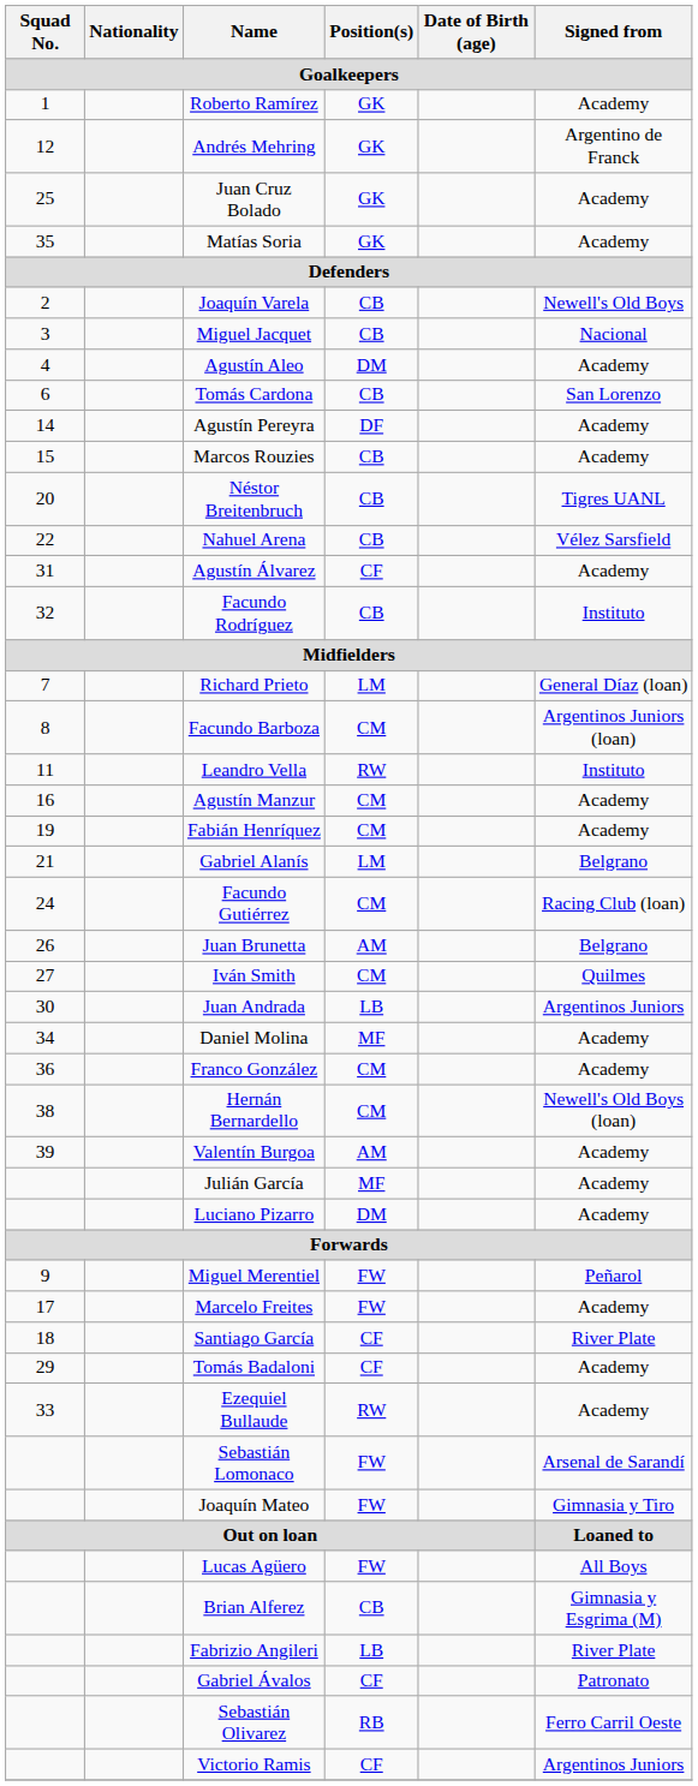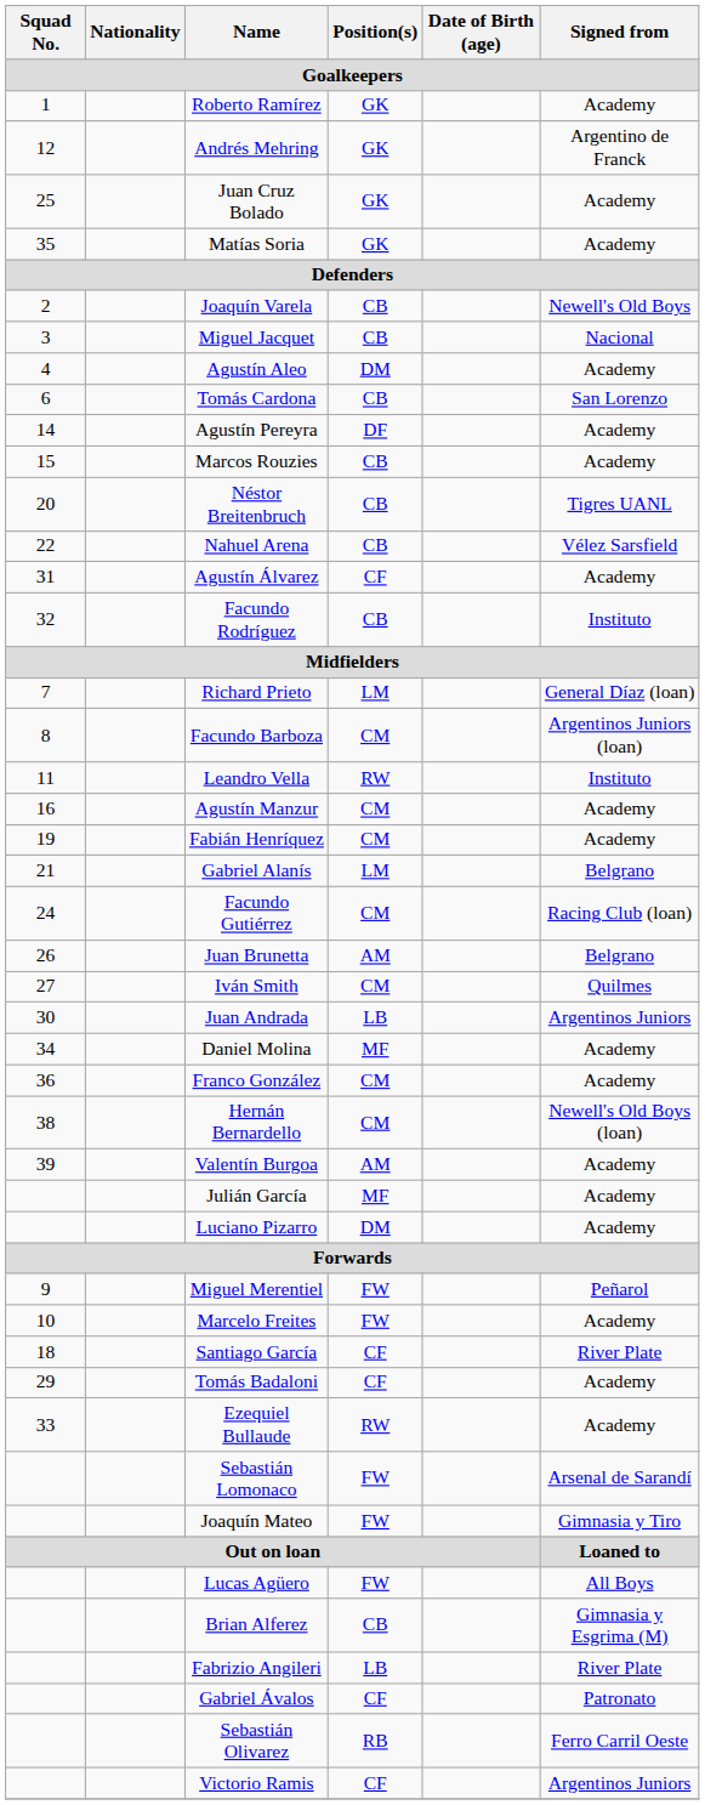Marcelo Freites | Squad No. / Goalkeepers: 17 -> 10
